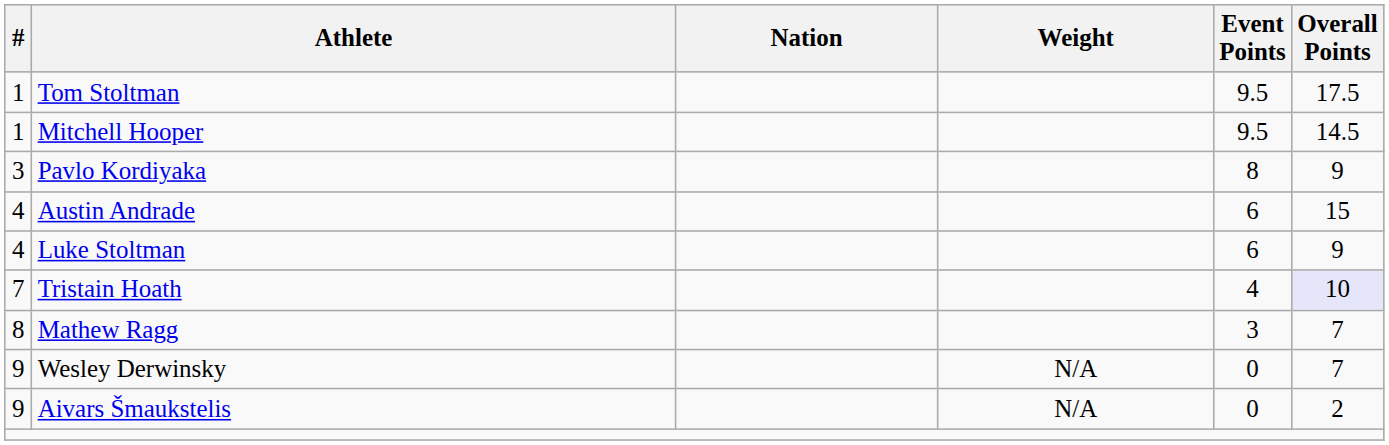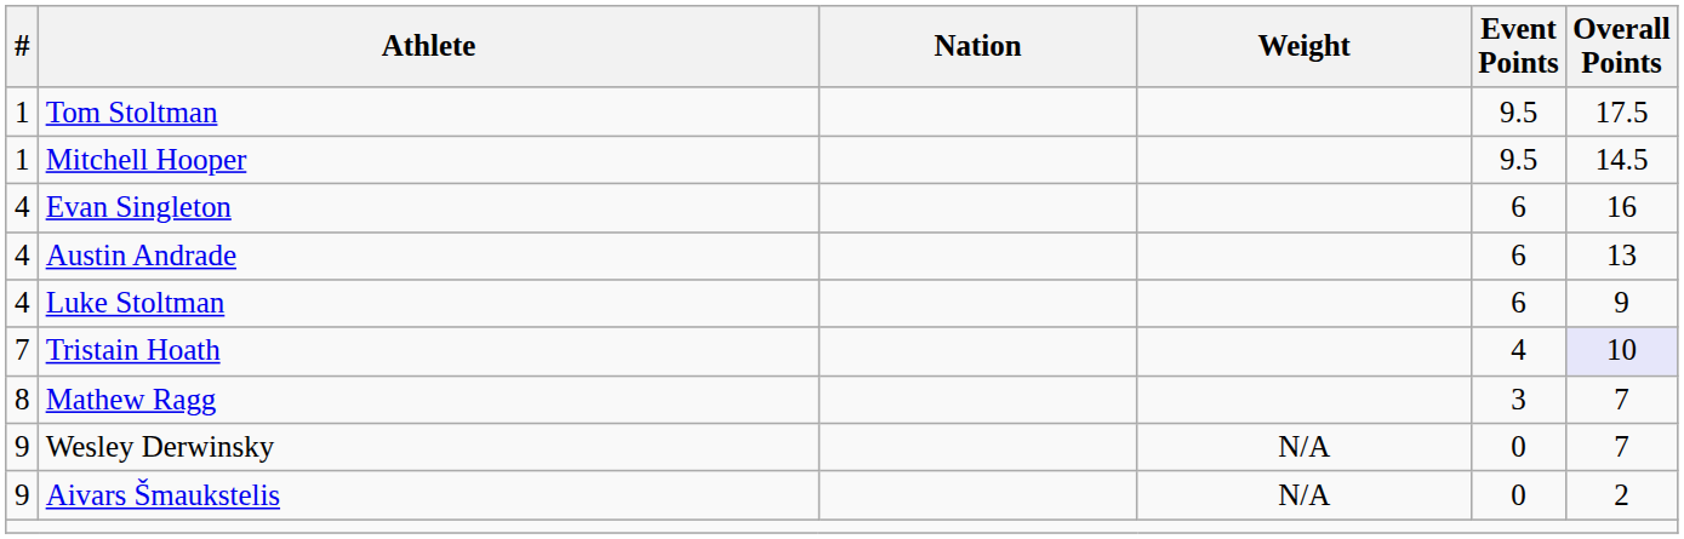- row: 3 | Pavlo Kordiyaka | 8 | 9
+ row: 4 | Evan Singleton | 6 | 16
Austin Andrade | Overall Points: 15 -> 13
